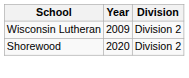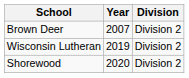+ row: Brown Deer | 2007 | Division 2
Wisconsin Lutheran | Year: 2009 -> 2019
